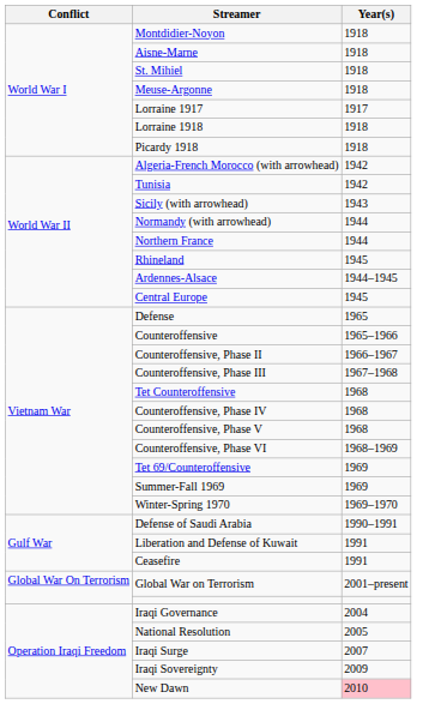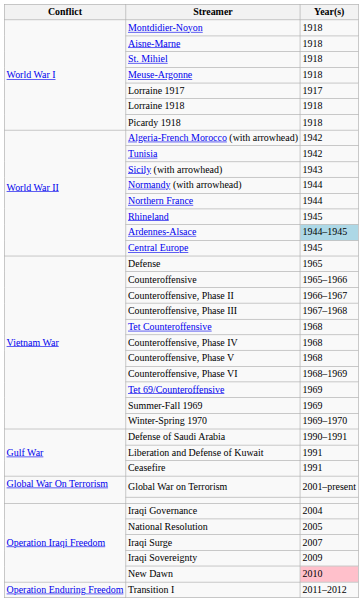Ardennes-Alsace | Year(s): no background -> lightblue background
+ row: Operation Enduring Freedom | Transition I | 2011–2012
